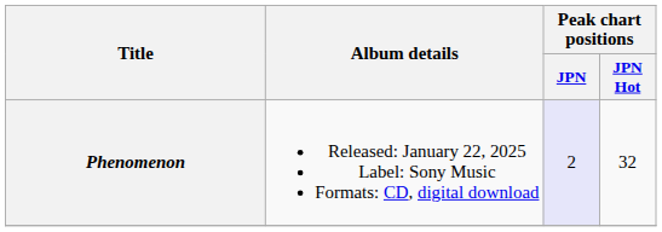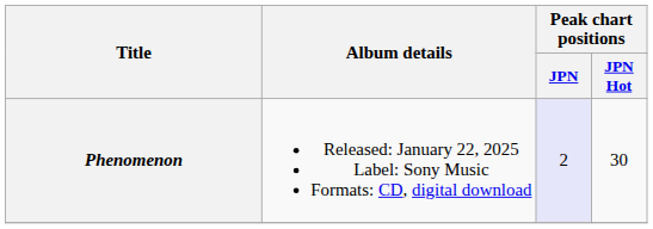Phenomenon | Peak chart positions / JPN Hot: 32 -> 30
